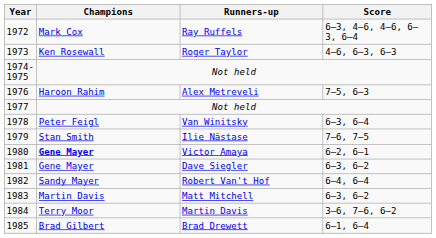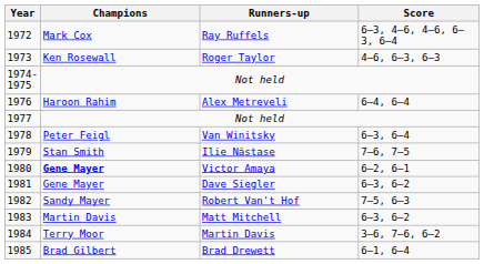Alex Metreveli | Score: 7–5, 6–3 -> 6–4, 6–4
Robert Van't Hof | Score: 6–4, 6–4 -> 7–5, 6–3
